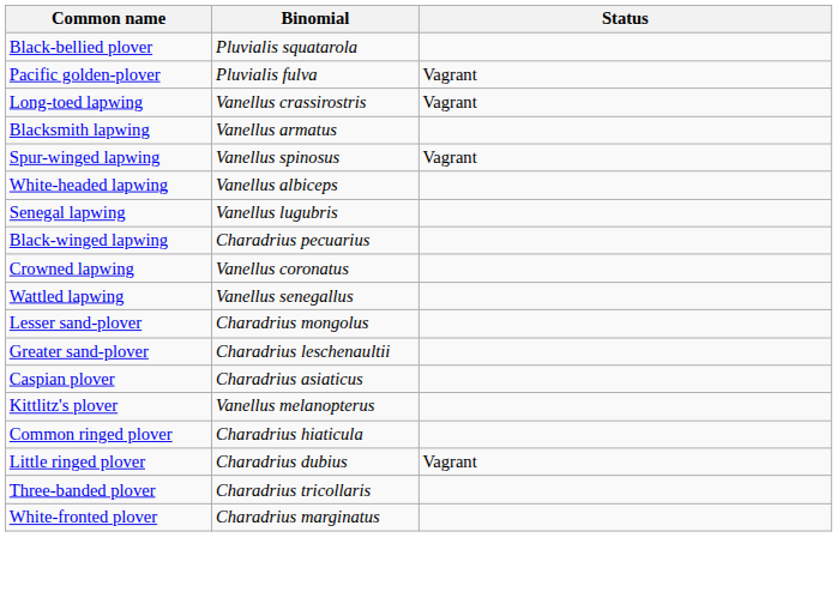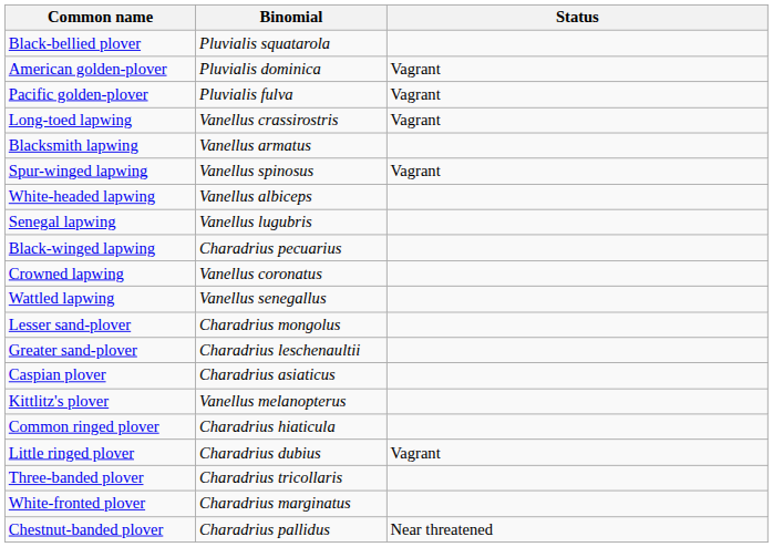+ row: American golden-plover | Pluvialis dominica | Vagrant
+ row: Chestnut-banded plover | Charadrius pallidus | Near threatened
